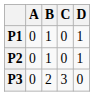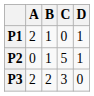P1 | A: 0 -> 2
P2 | C: 0 -> 5
P3 | A: 0 -> 2
